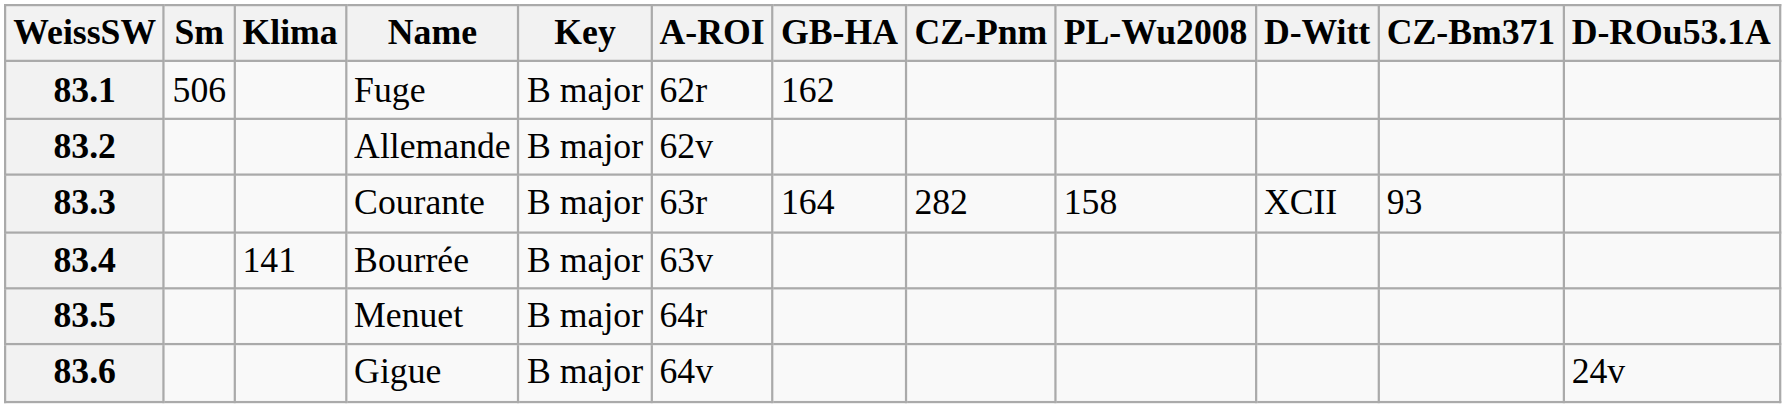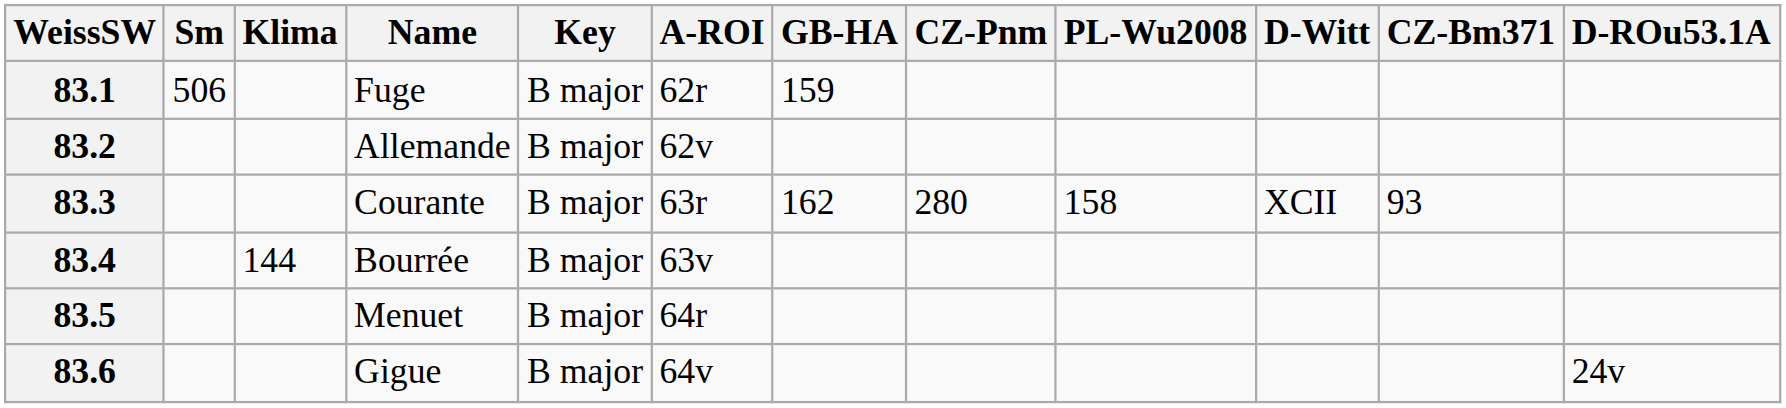83.1 | GB-HA: 162 -> 159
83.3 | GB-HA: 164 -> 162
83.3 | CZ-Pnm: 282 -> 280
83.4 | Klima: 141 -> 144
